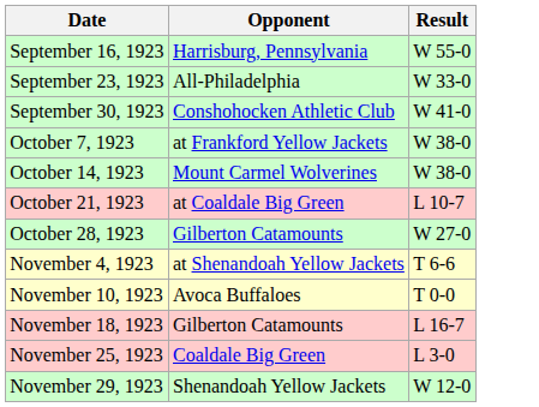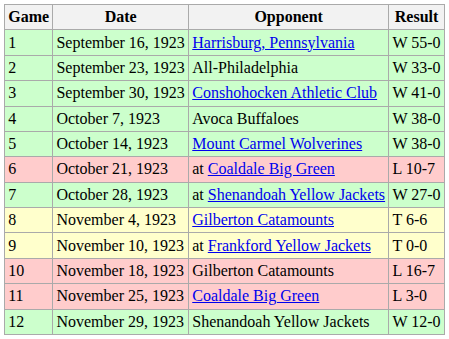+ column: Game | 1 | 2 | 3 | 4 | 5 | 6 | 7 | 8 | 9 | 10 | 11 | 12
October 7, 1923 | Opponent: at Frankford Yellow Jackets -> Avoca Buffaloes
October 28, 1923 | Opponent: Gilberton Catamounts -> at Shenandoah Yellow Jackets
November 4, 1923 | Opponent: at Shenandoah Yellow Jackets -> Gilberton Catamounts
November 10, 1923 | Opponent: Avoca Buffaloes -> at Frankford Yellow Jackets
